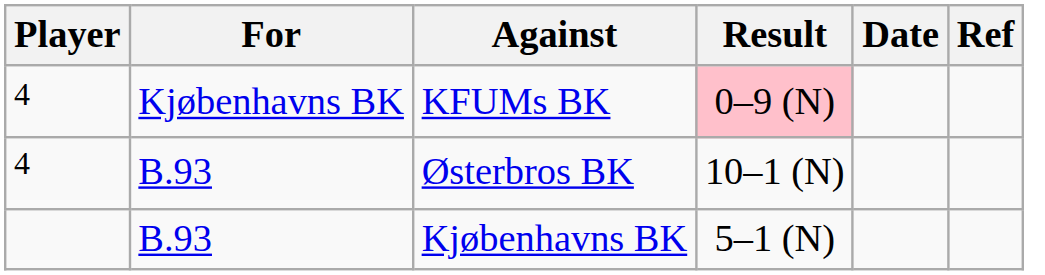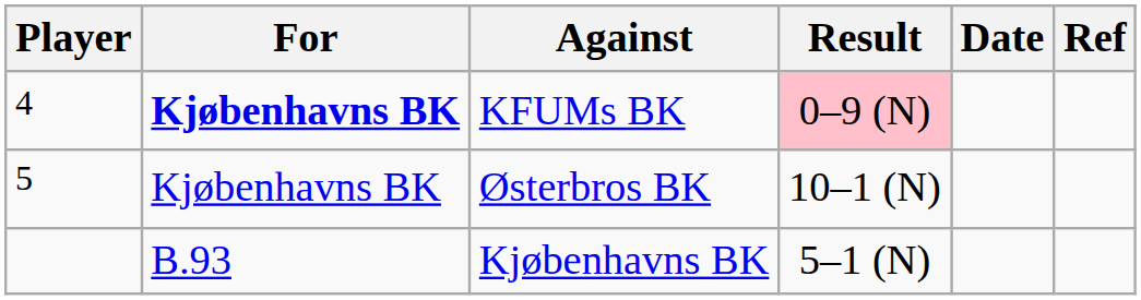KFUMs BK | For: normal -> bold
Østerbros BK | Player: 4 -> 5
Østerbros BK | For: B.93 -> Kjøbenhavns BK
